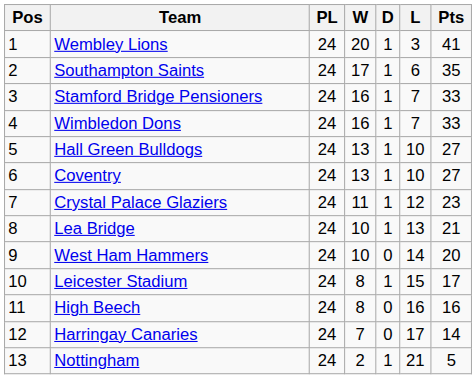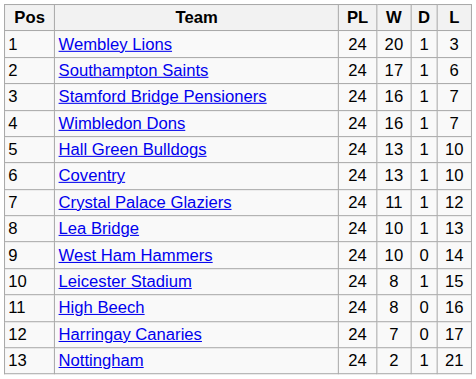- column: Pts | 41 | 35 | 33 | 33 | 27 | 27 | 23 | 21 | 20 | 17 | 16 | 14 | 5
